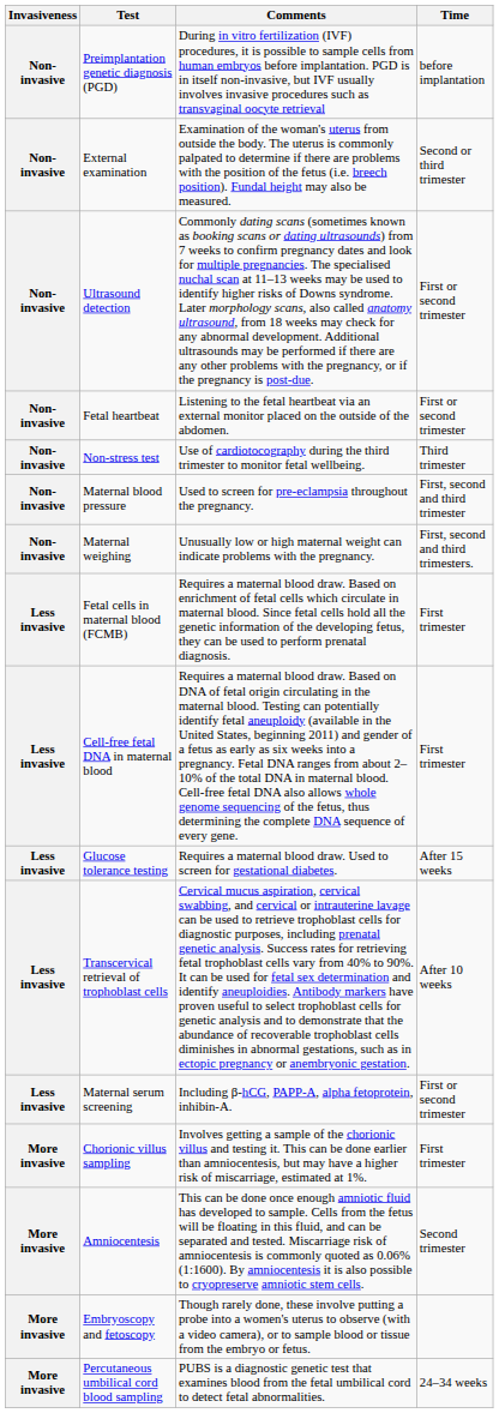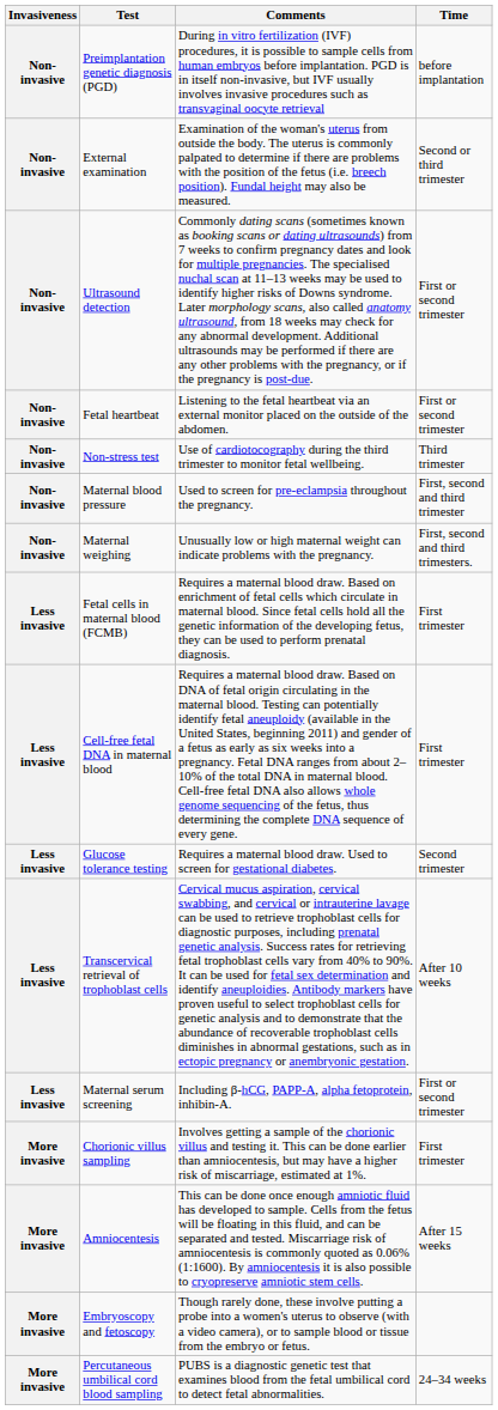Glucose tolerance testing | Time: After 15 weeks -> Second trimester
Amniocentesis | Time: Second trimester -> After 15 weeks
